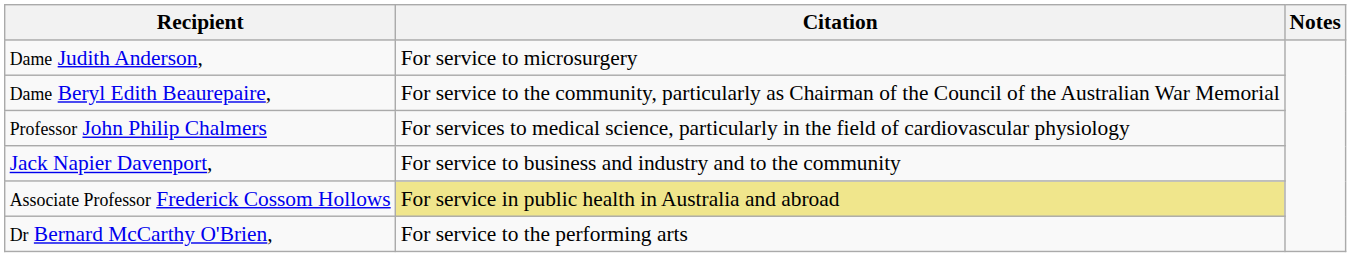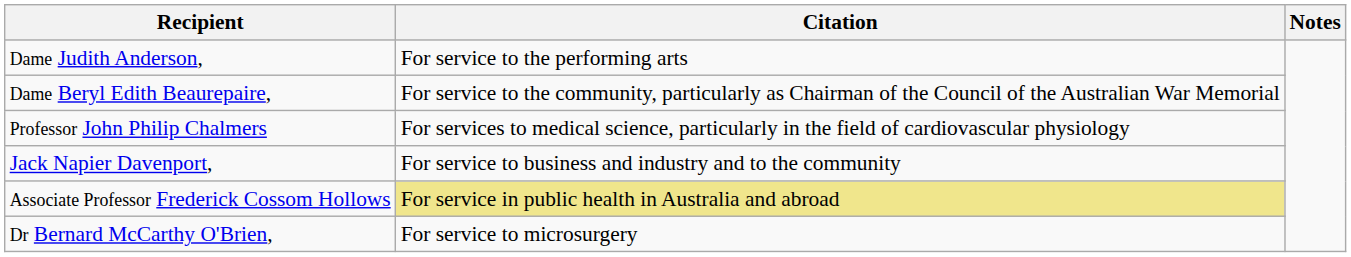Dame Judith Anderson, | Citation: For service to microsurgery -> For service to the performing arts
Dr Bernard McCarthy O'Brien, | Citation: For service to the performing arts -> For service to microsurgery
